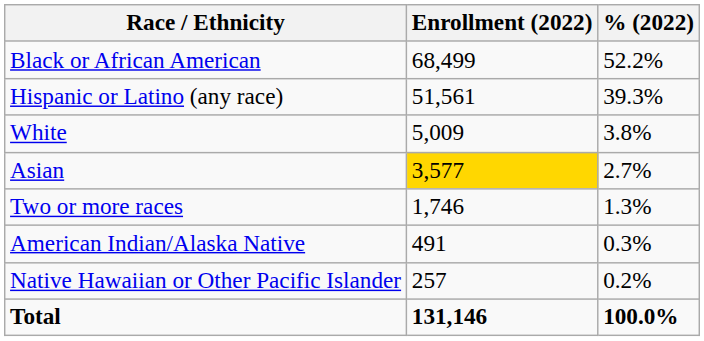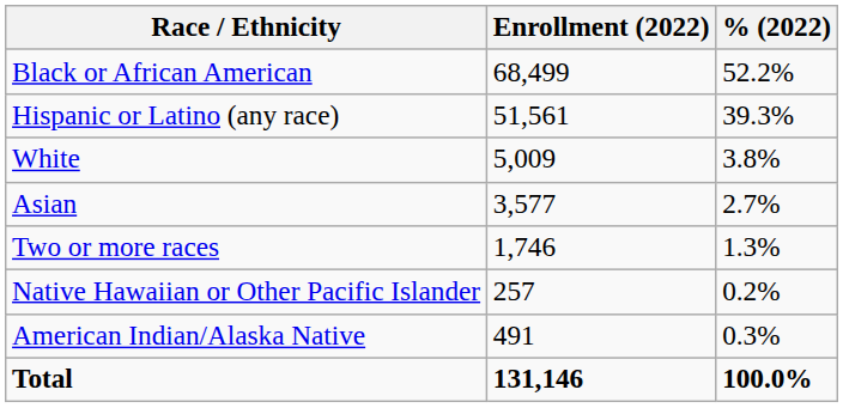Asian | Enrollment (2022): gold background -> no background
rows swapped: American Indian/Alaska Native <-> Native Hawaiian or Other Pacific Islander
